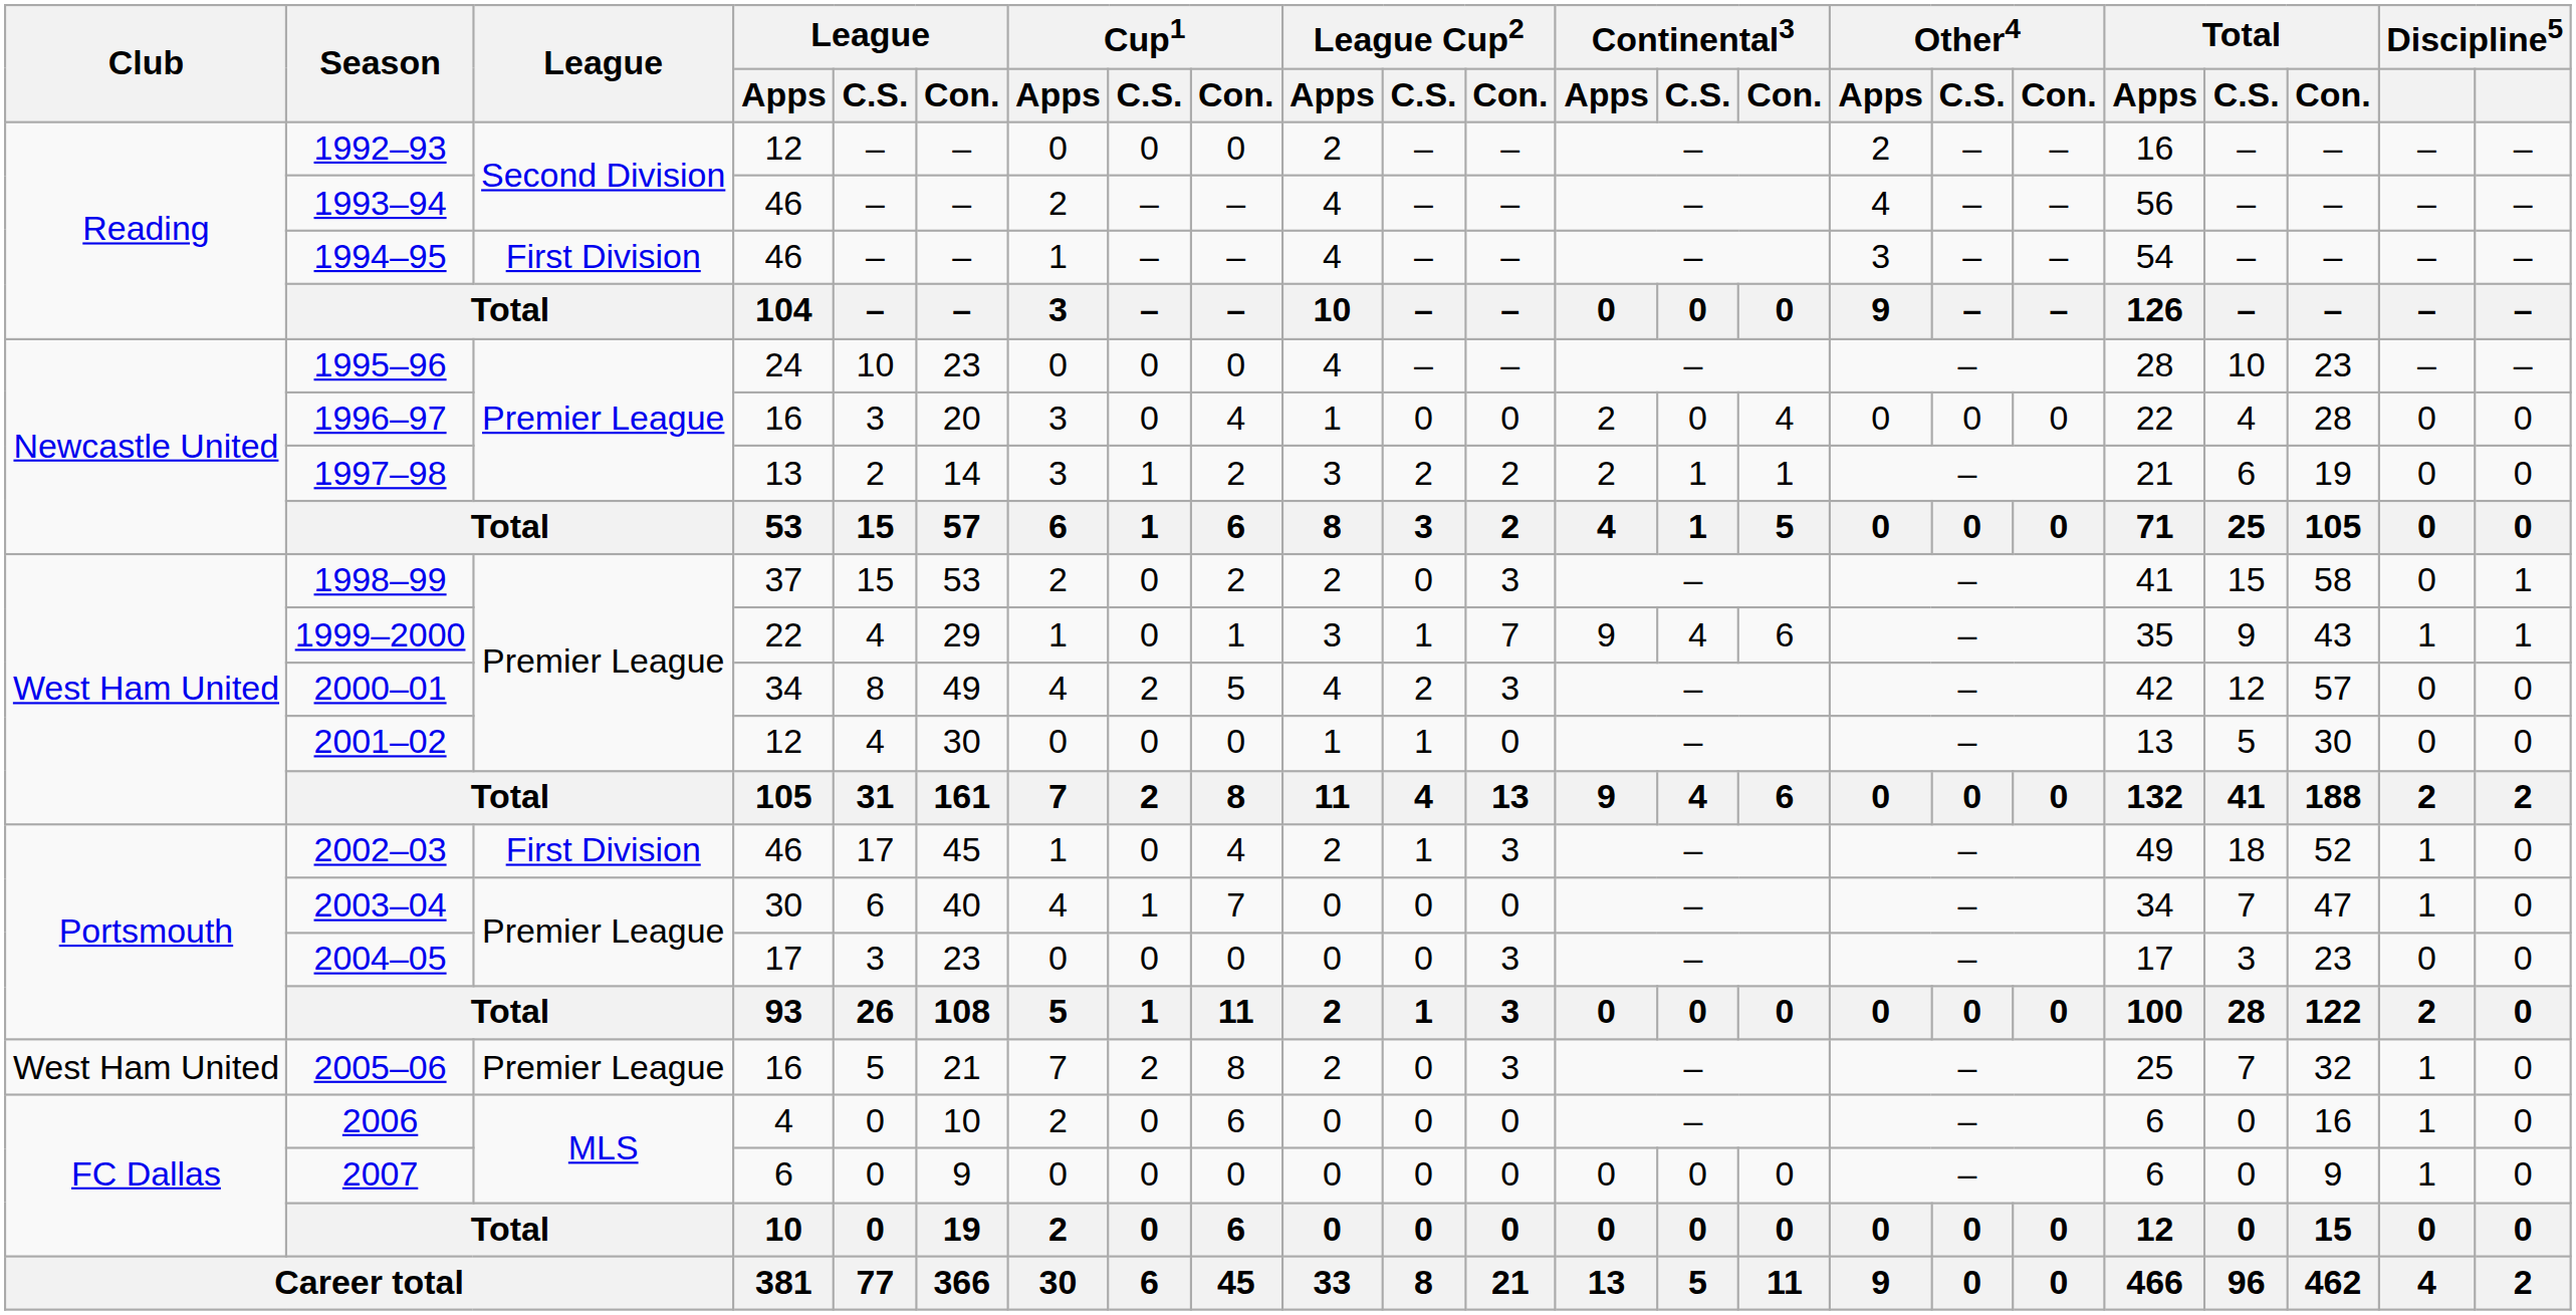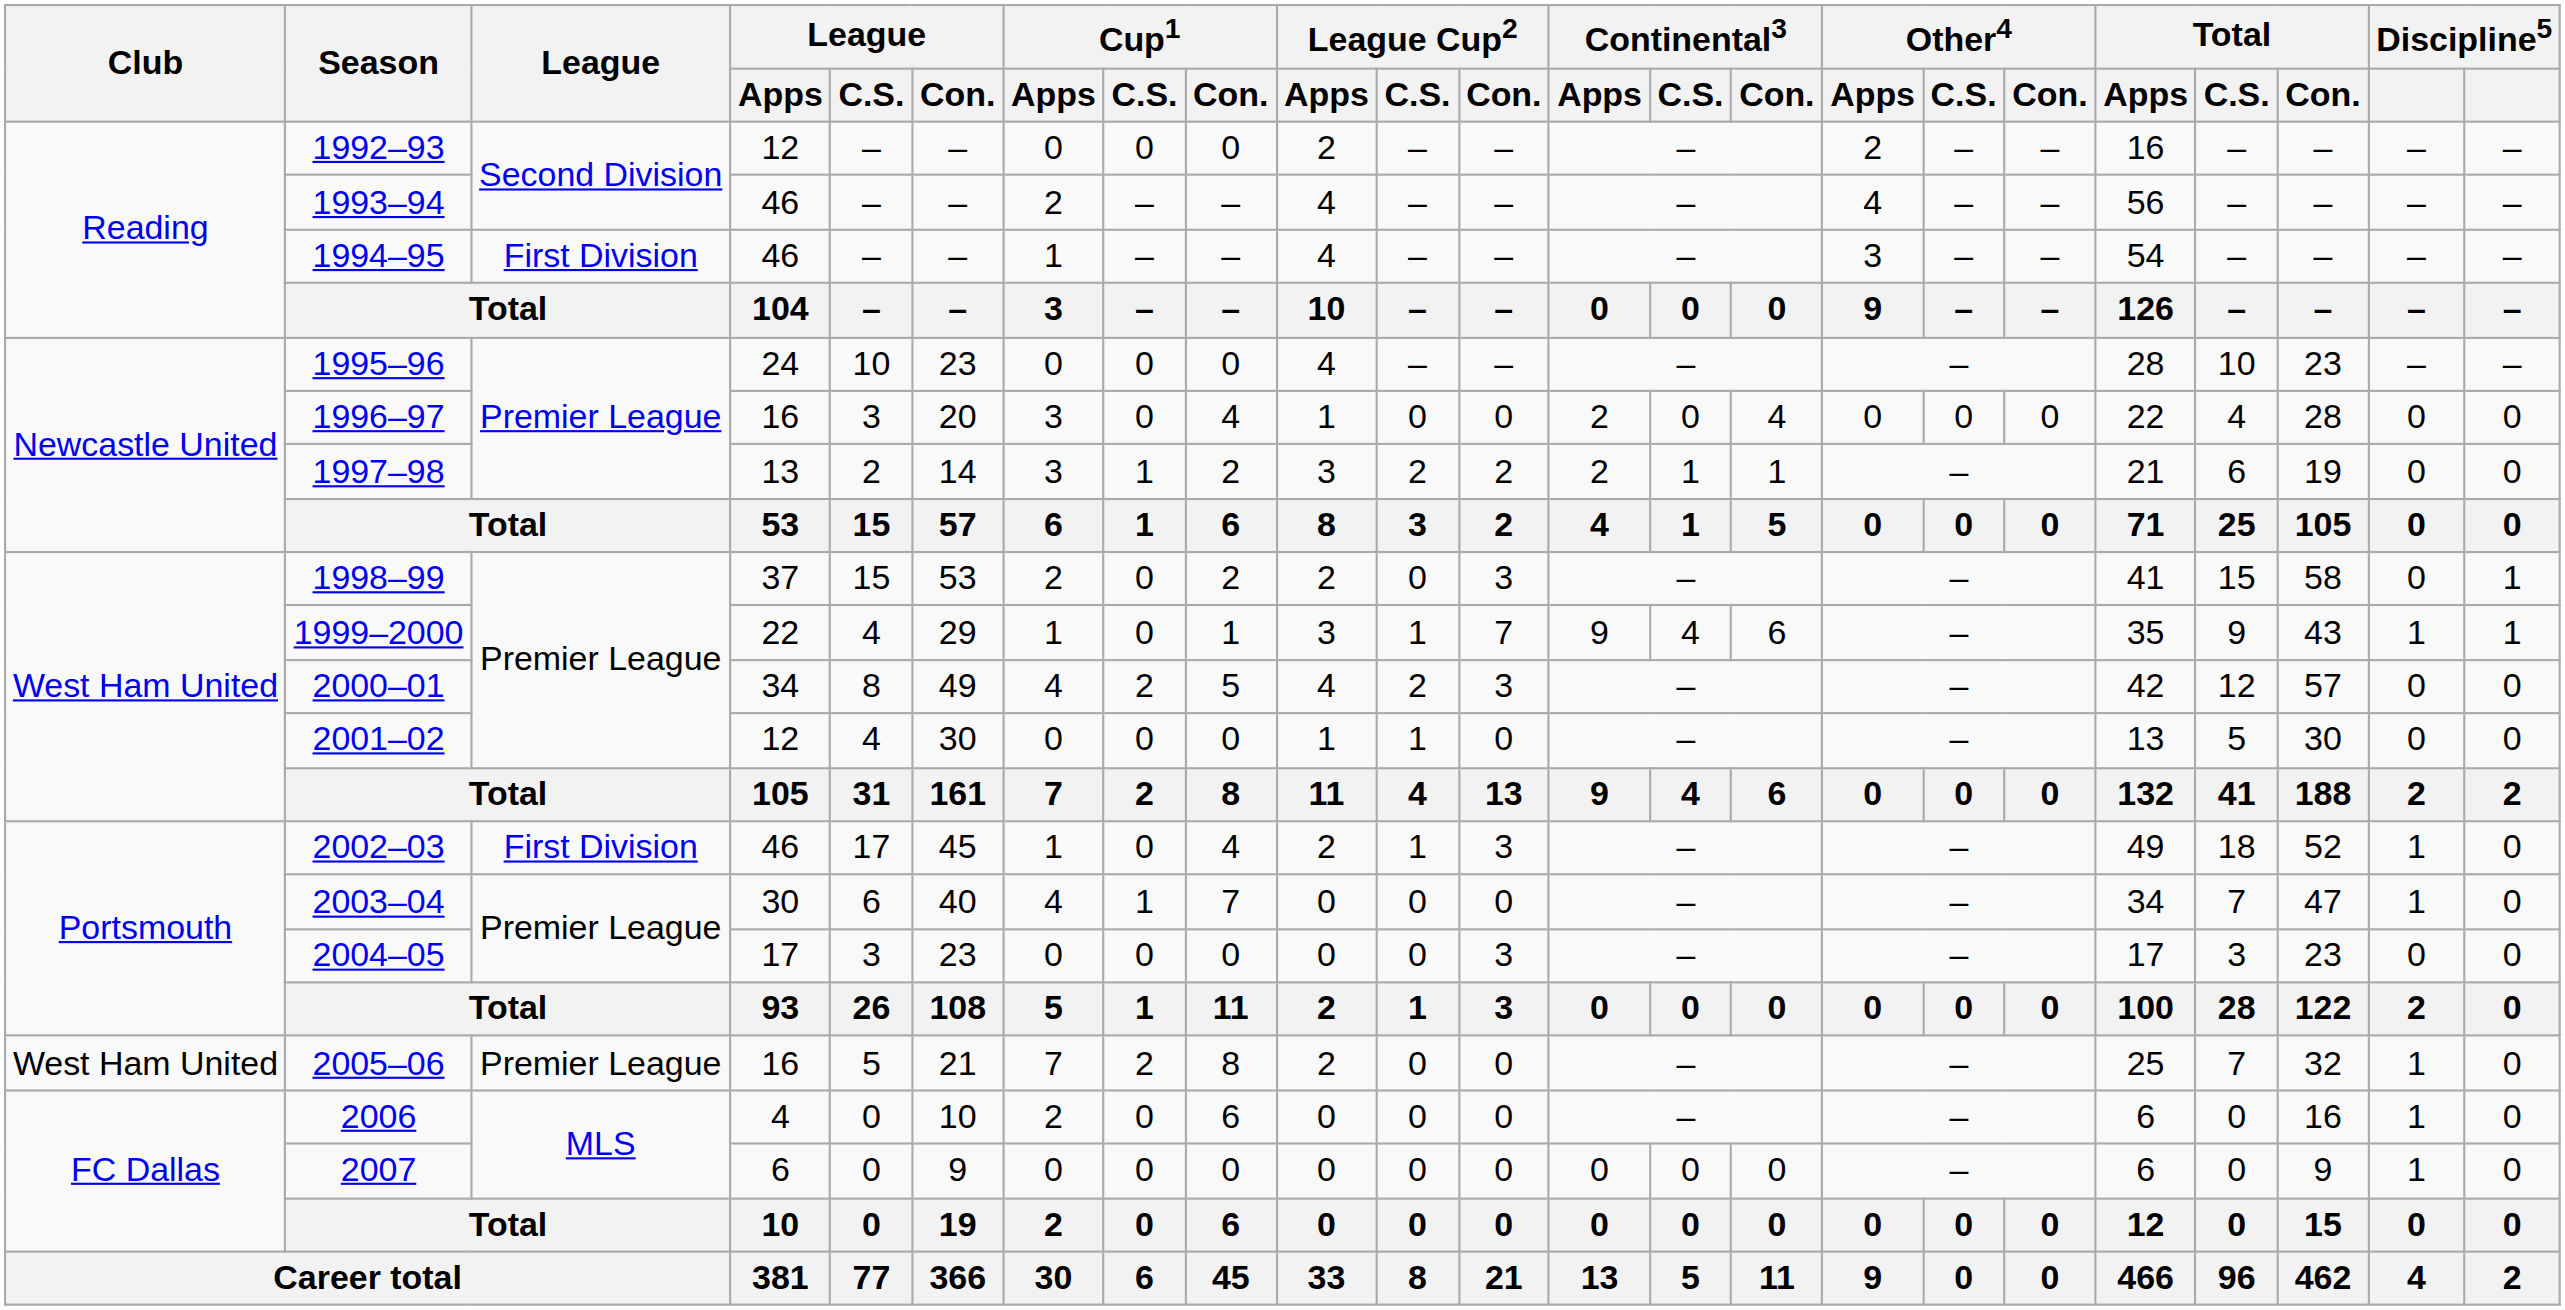2005–06 | League Cup2 / Con.: 3 -> 0
